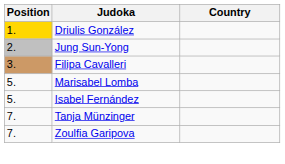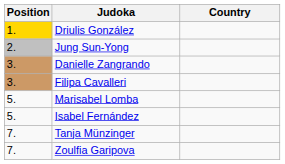+ row: 3. | Danielle Zangrando
